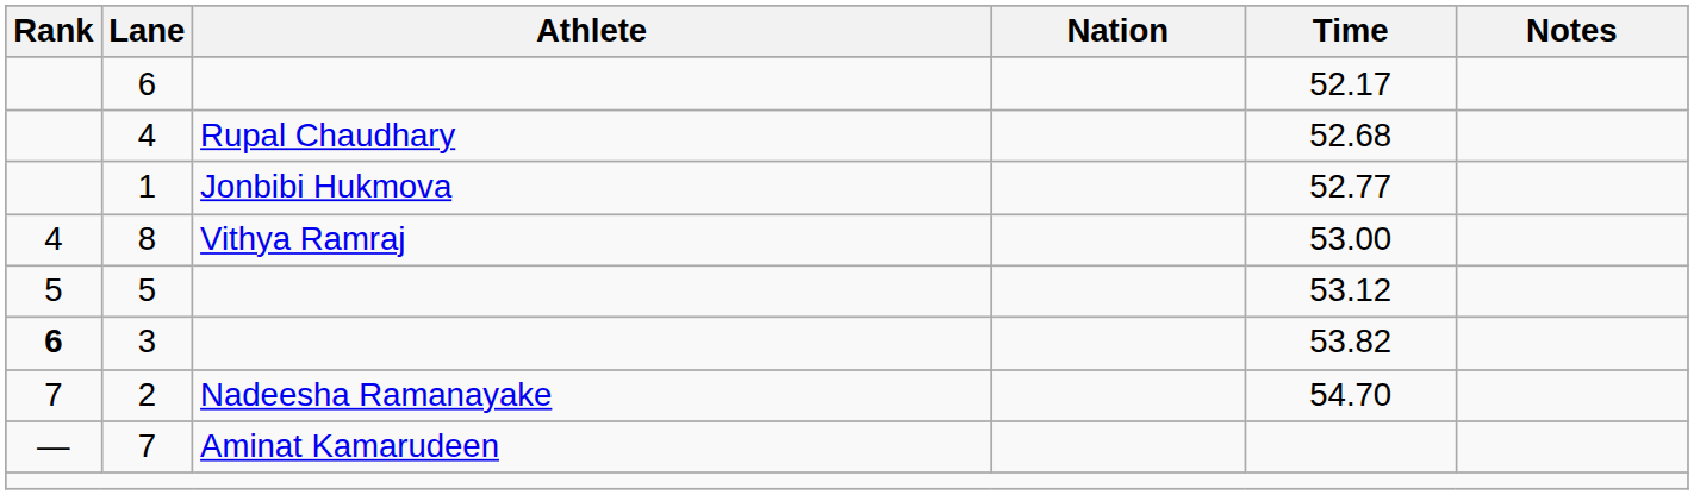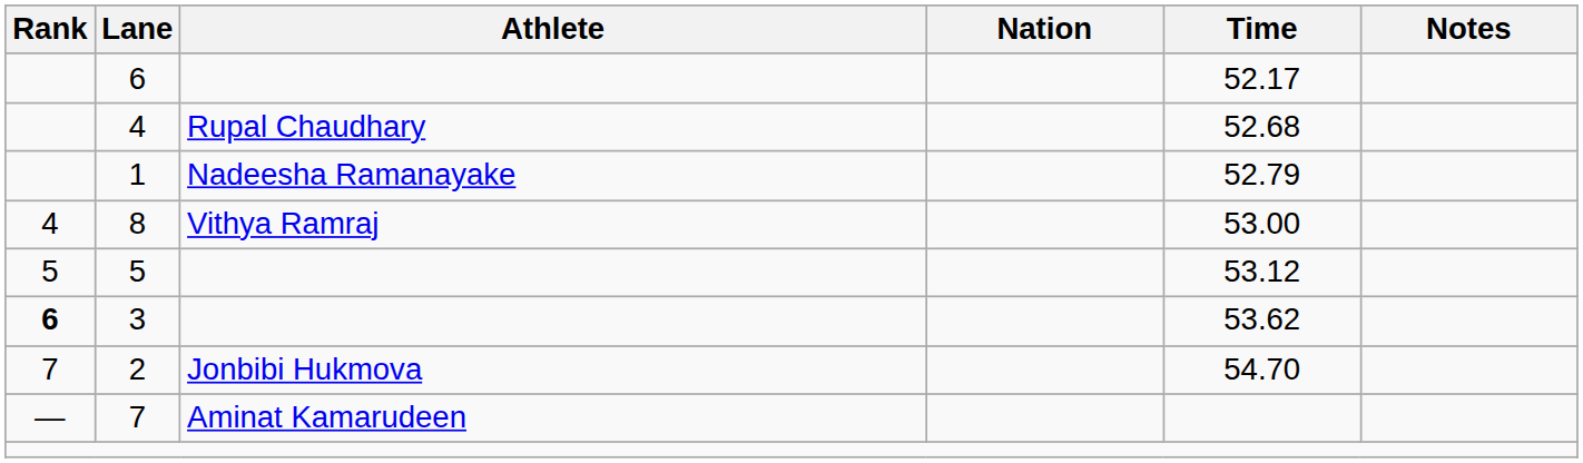1 | Athlete: Jonbibi Hukmova -> Nadeesha Ramanayake
1 | Time: 52.77 -> 52.79
3 | Time: 53.82 -> 53.62
2 | Athlete: Nadeesha Ramanayake -> Jonbibi Hukmova
